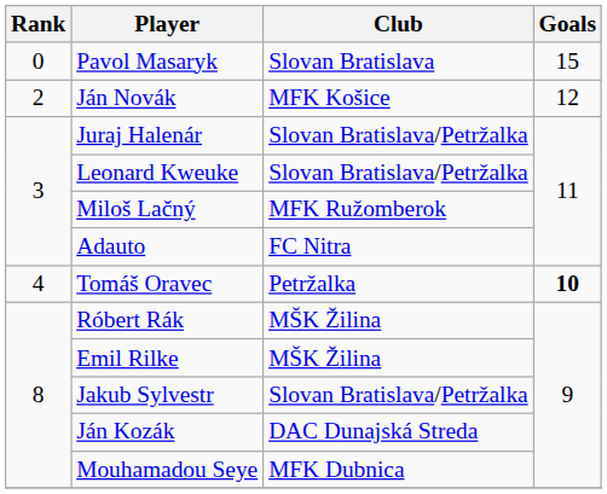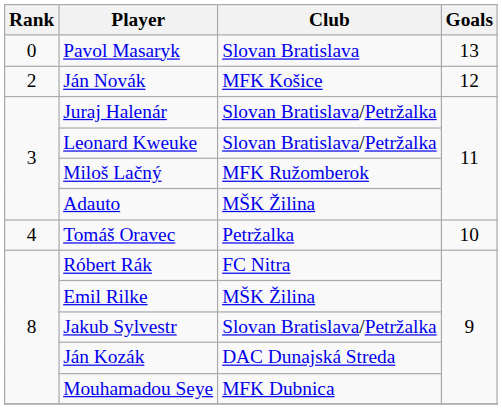Pavol Masaryk | Goals: 15 -> 13
Adauto | Club: FC Nitra -> MŠK Žilina
Tomáš Oravec | Goals: bold -> normal
Róbert Rák | Club: MŠK Žilina -> FC Nitra
